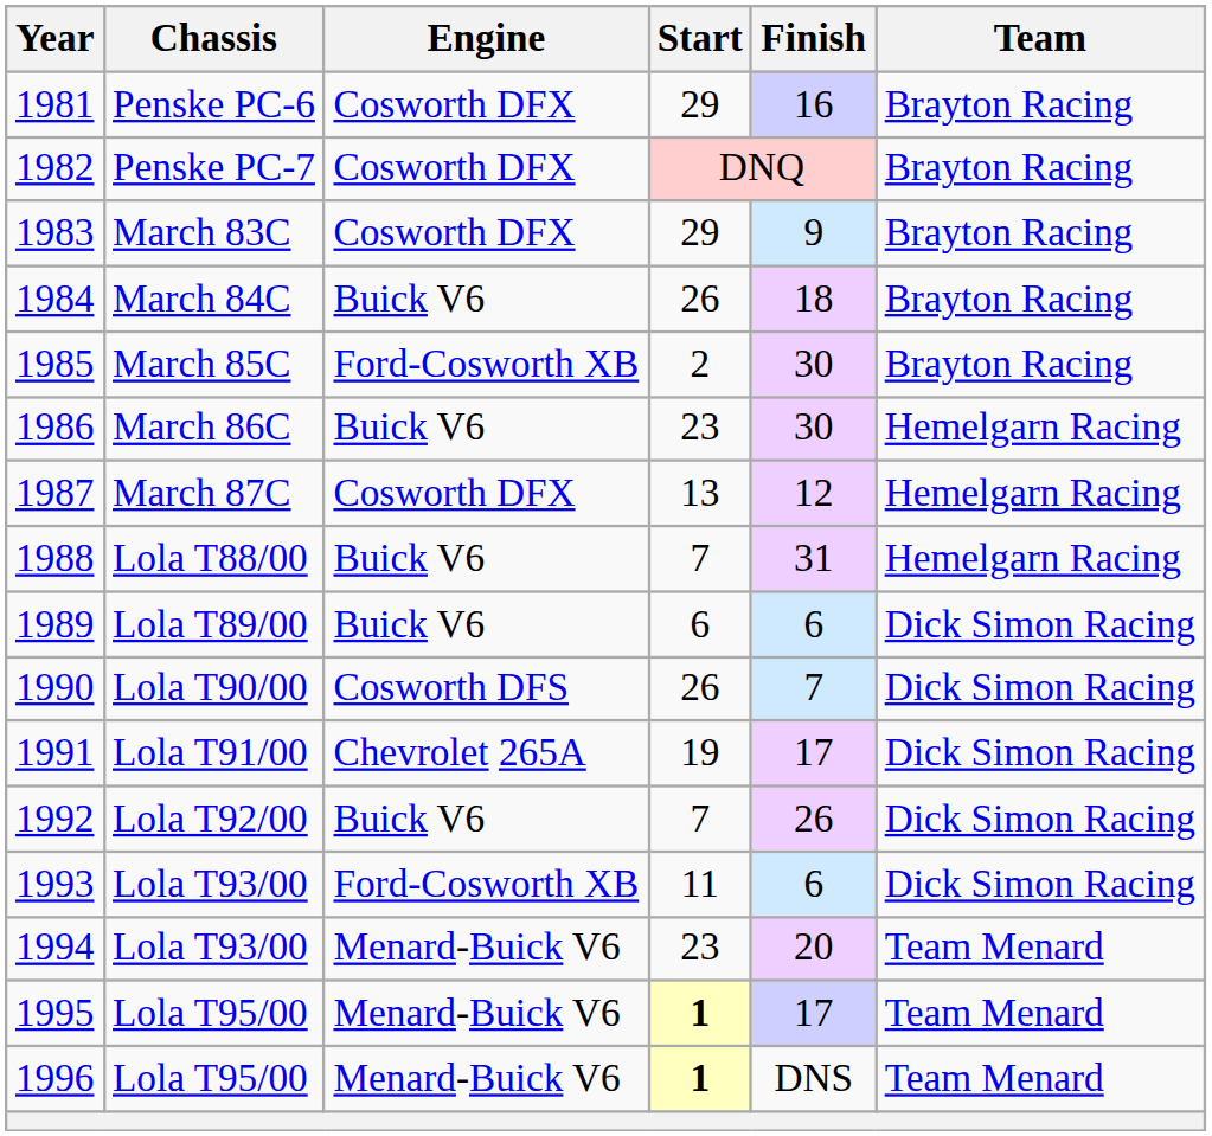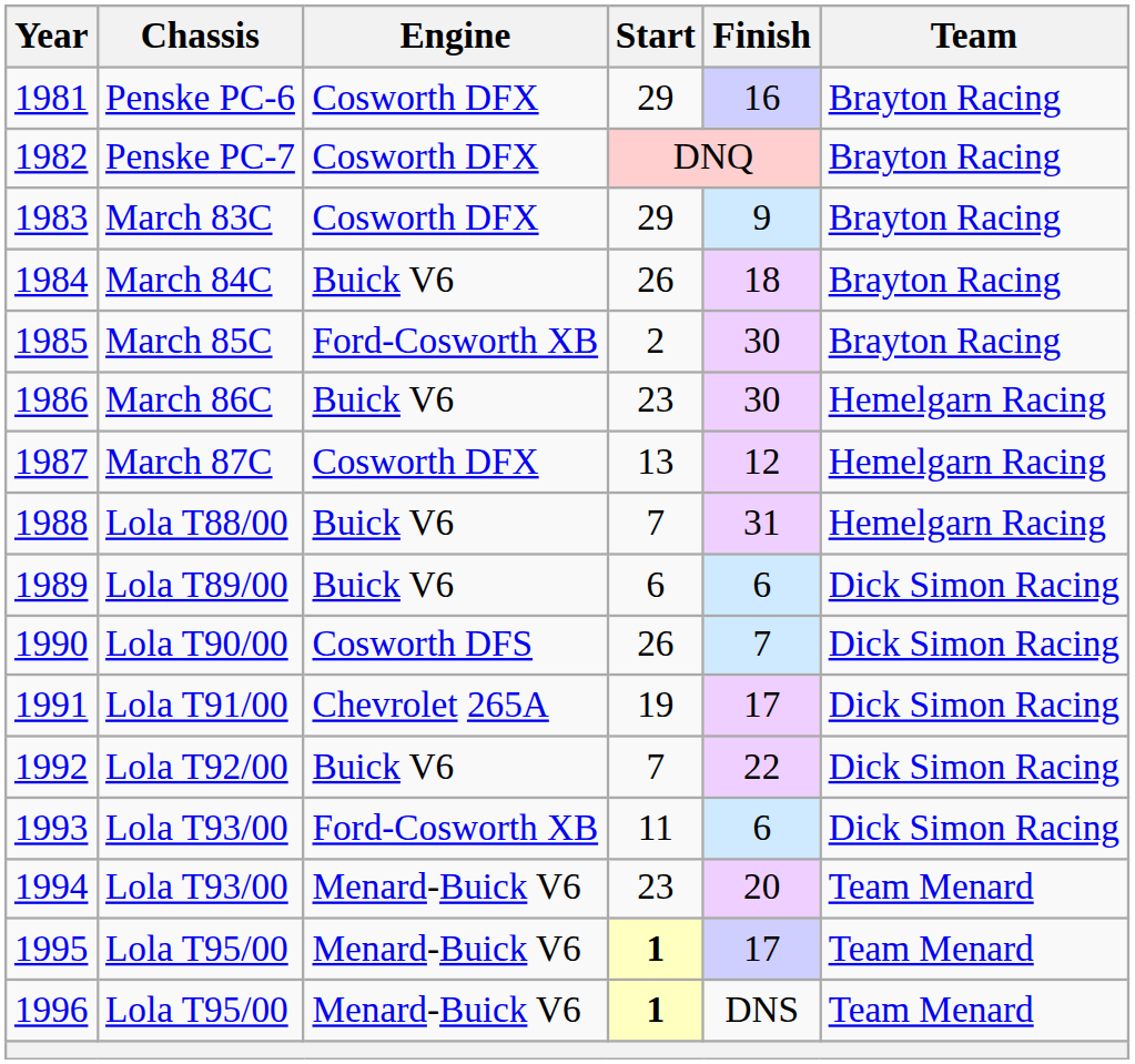1992 | Finish: 26 -> 22
